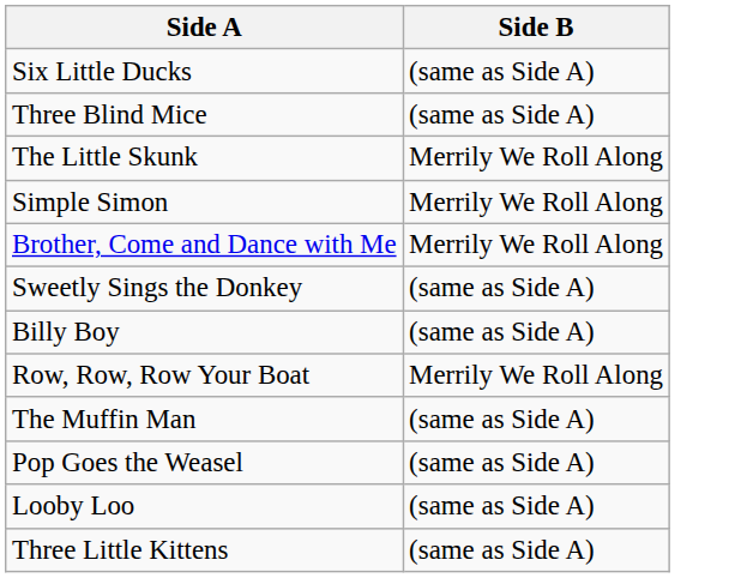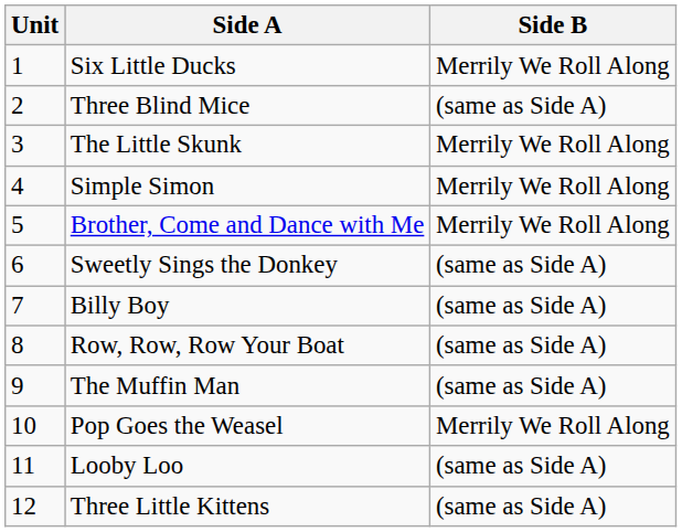+ column: Unit | 1 | 2 | 3 | 4 | 5 | 6 | 7 | 8 | 9 | 10 | 11 | 12
Six Little Ducks | Side B: (same as Side A) -> Merrily We Roll Along
Row, Row, Row Your Boat | Side B: Merrily We Roll Along -> (same as Side A)
Pop Goes the Weasel | Side B: (same as Side A) -> Merrily We Roll Along
